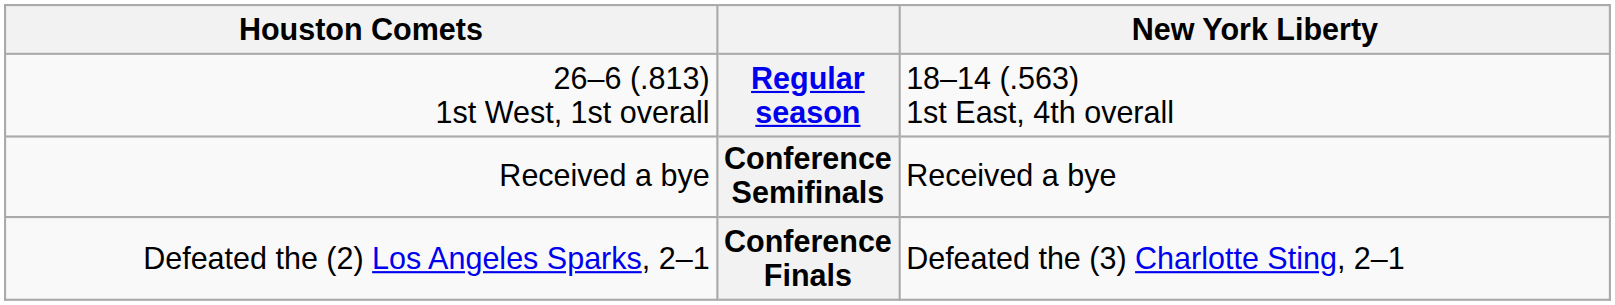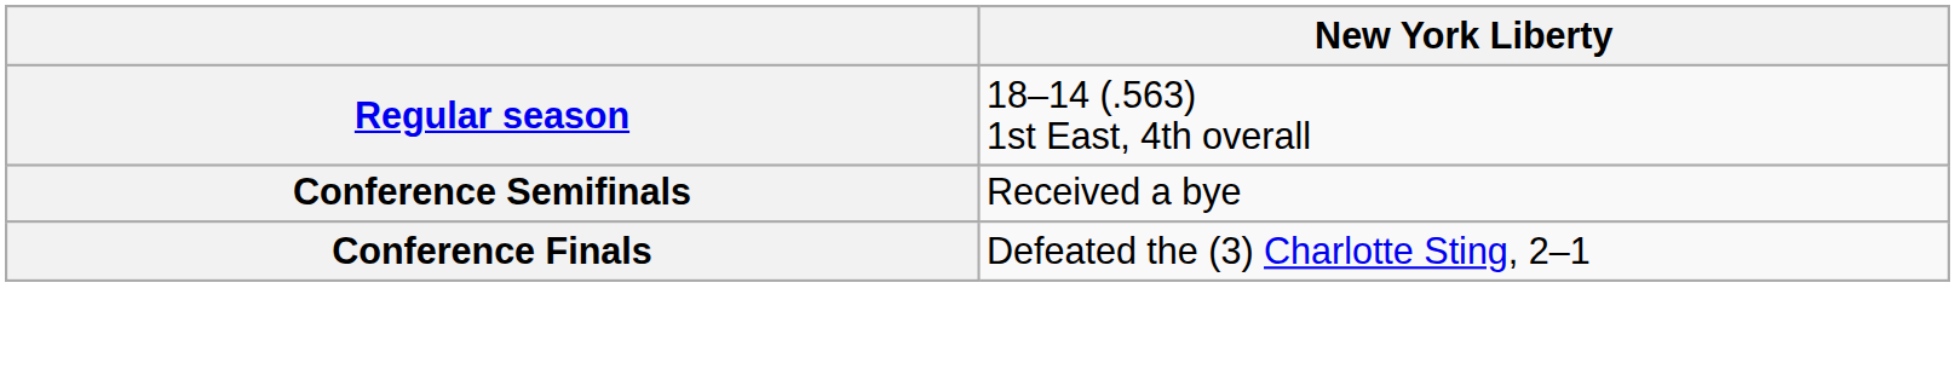- column: Houston Comets | 26–6 (.813) 1st West, 1st overall | Received a bye | Defeated the (2) Los Angeles Sparks, 2–1
